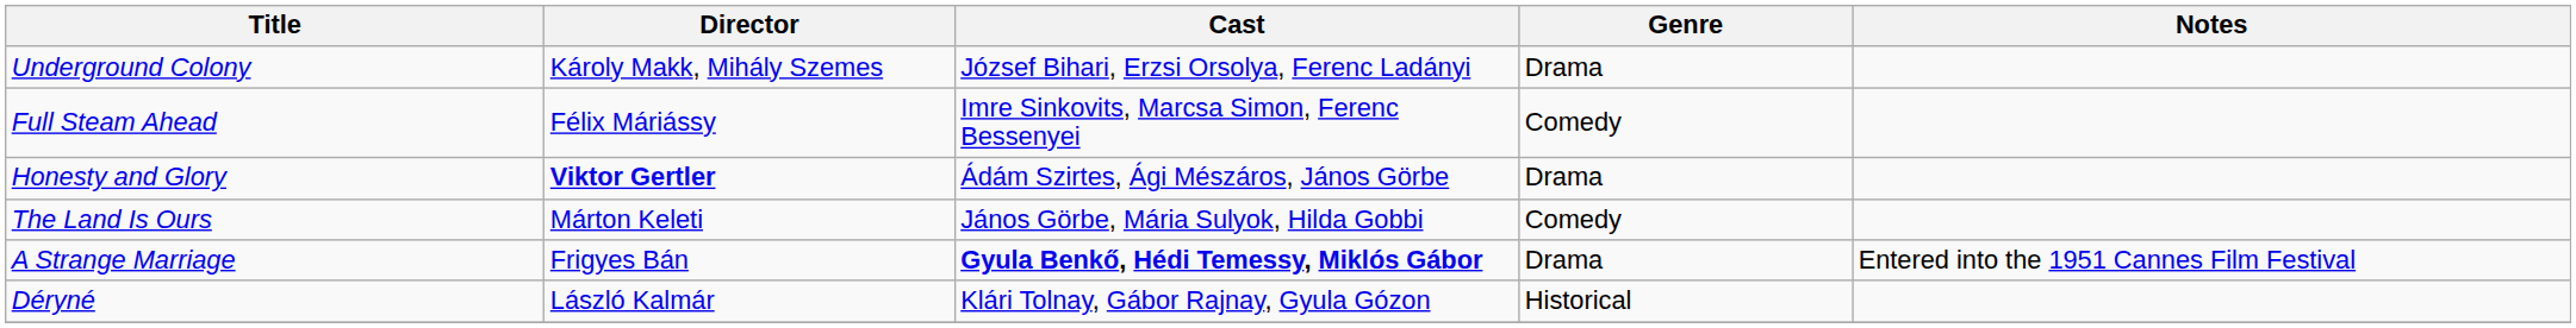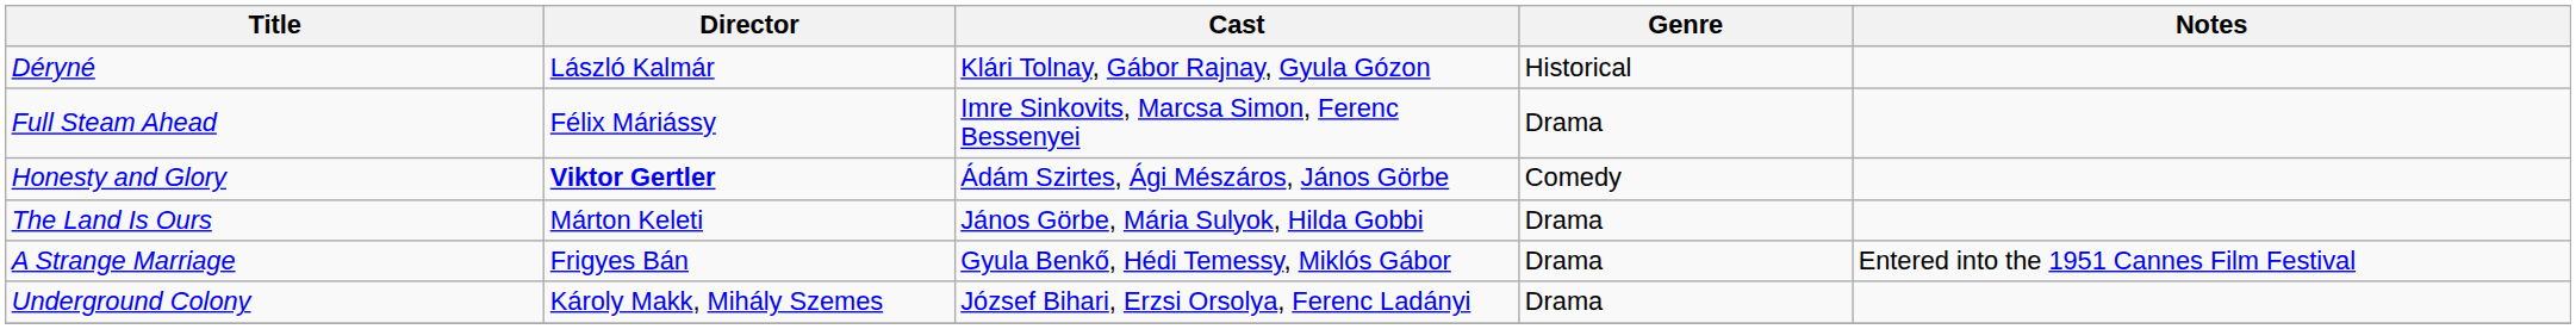rows swapped: Déryné <-> Underground Colony
Full Steam Ahead | Genre: Comedy -> Drama
Honesty and Glory | Genre: Drama -> Comedy
The Land Is Ours | Genre: Comedy -> Drama
A Strange Marriage | Cast: bold -> normal
